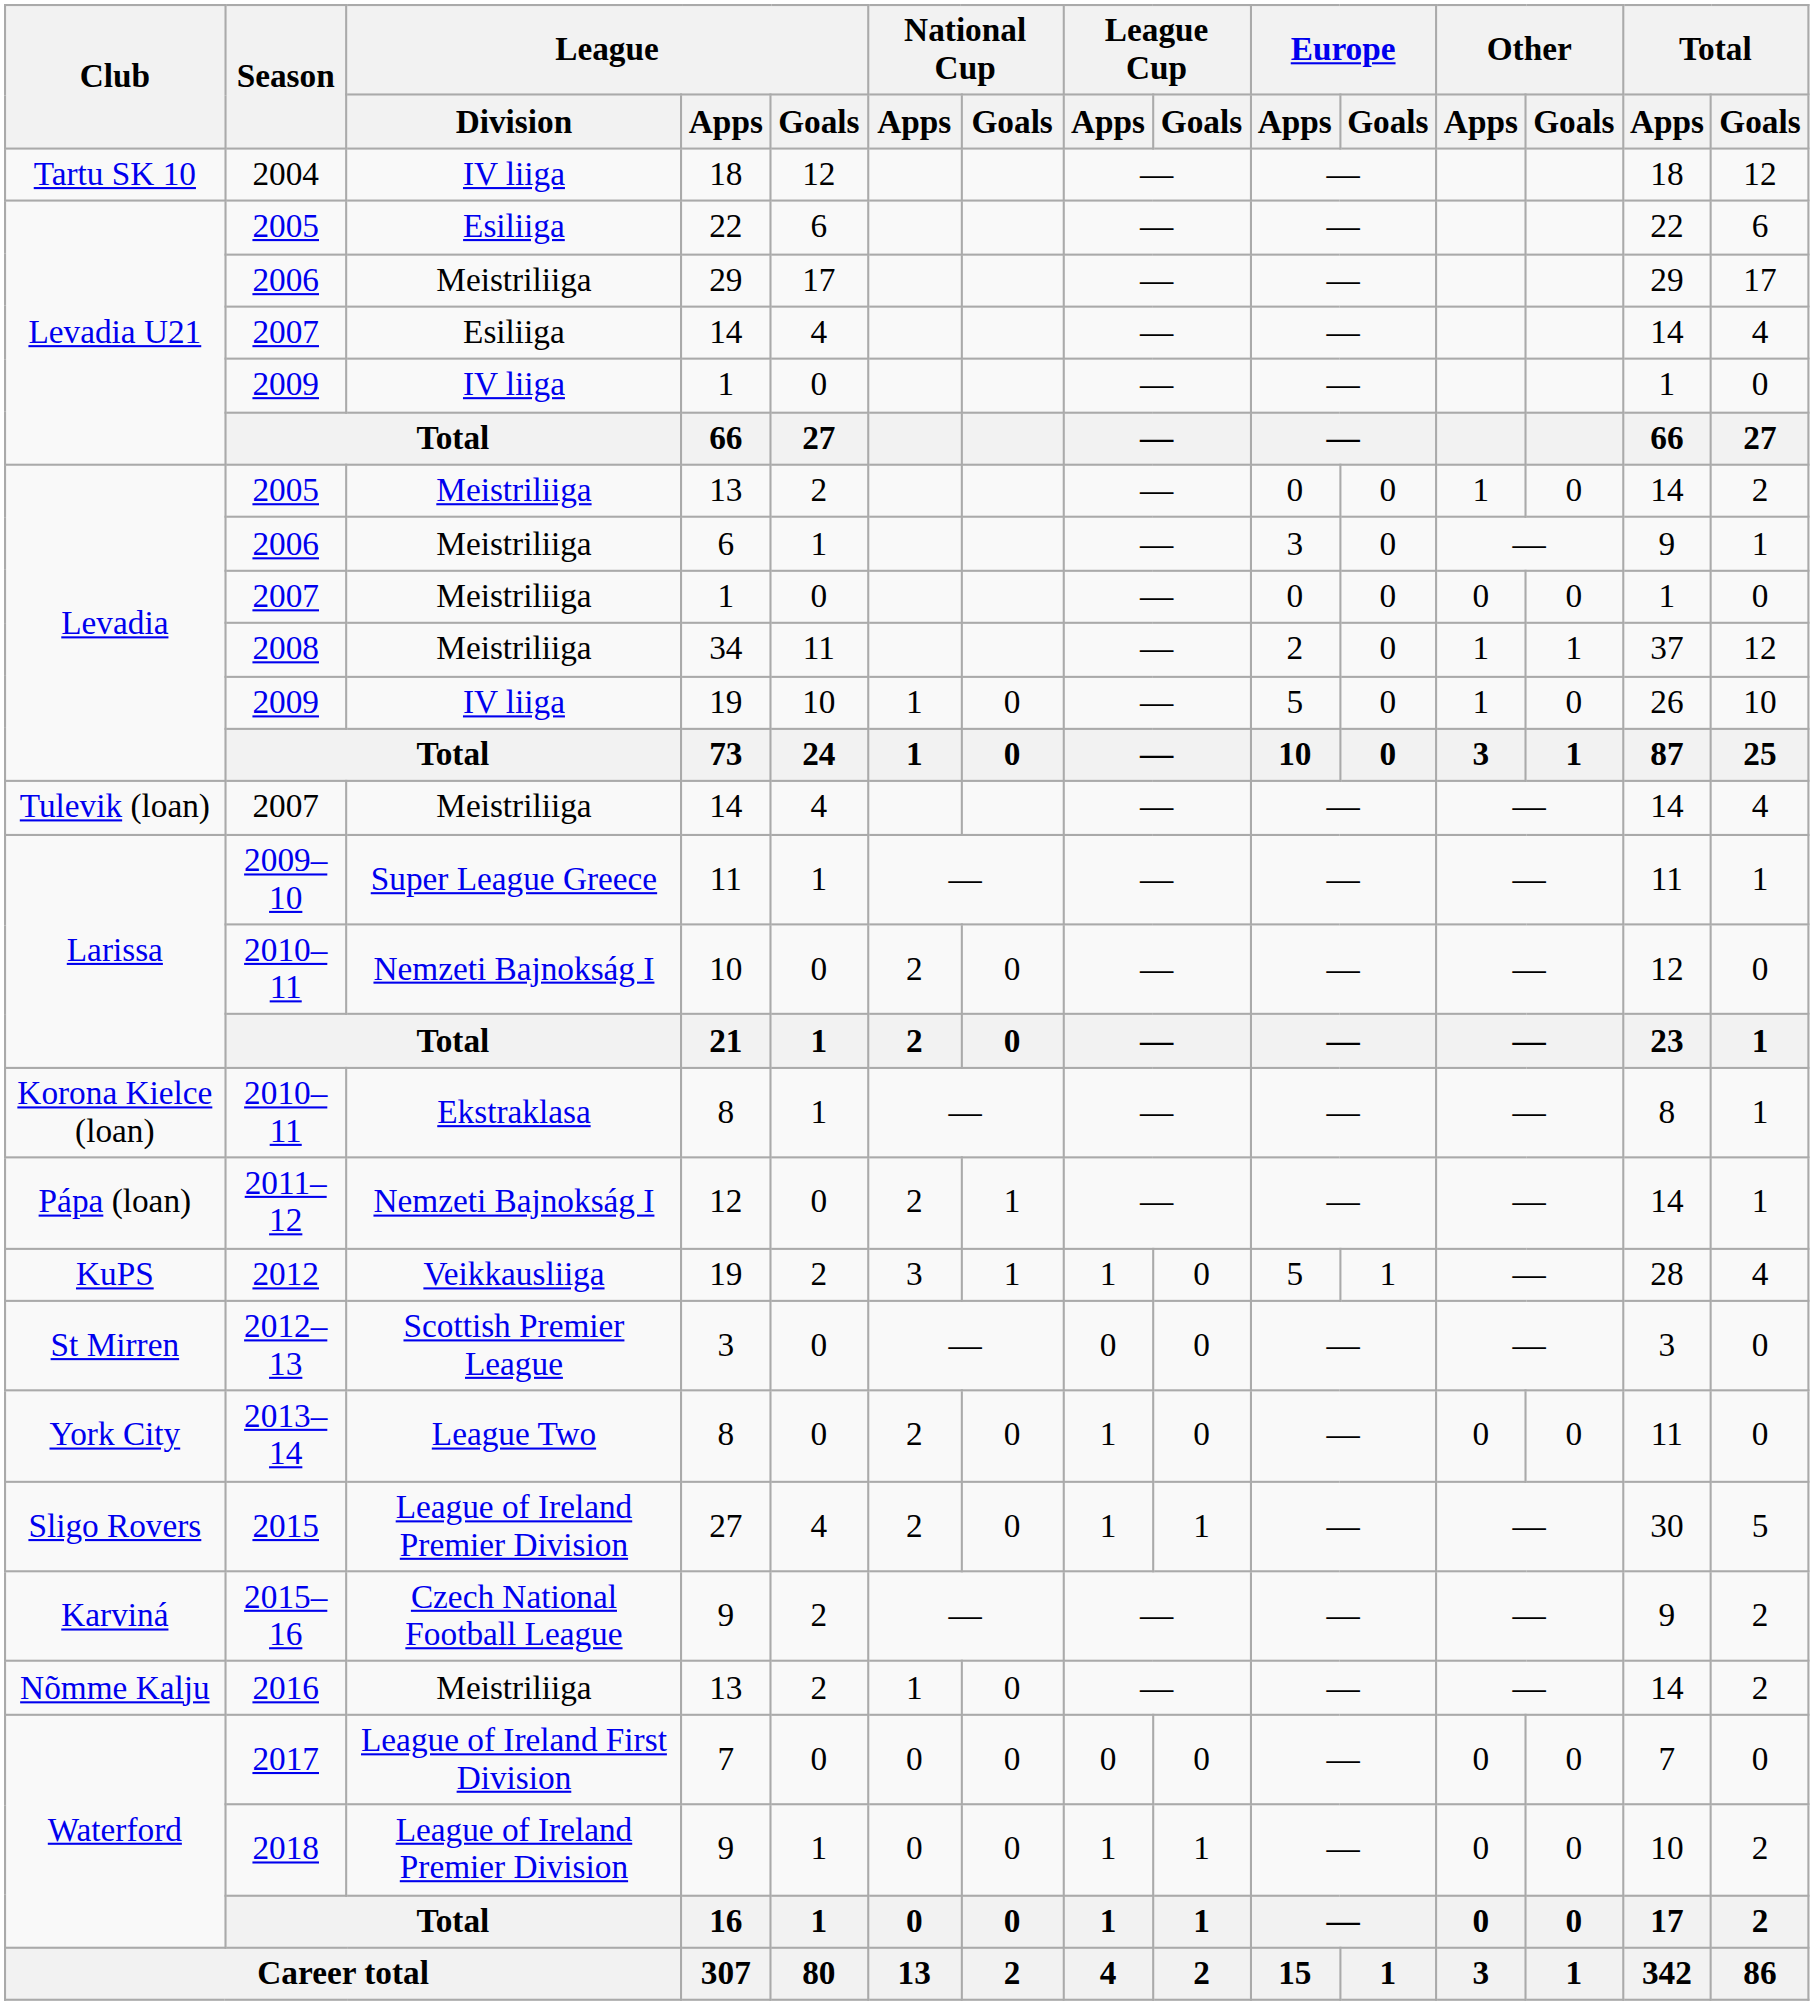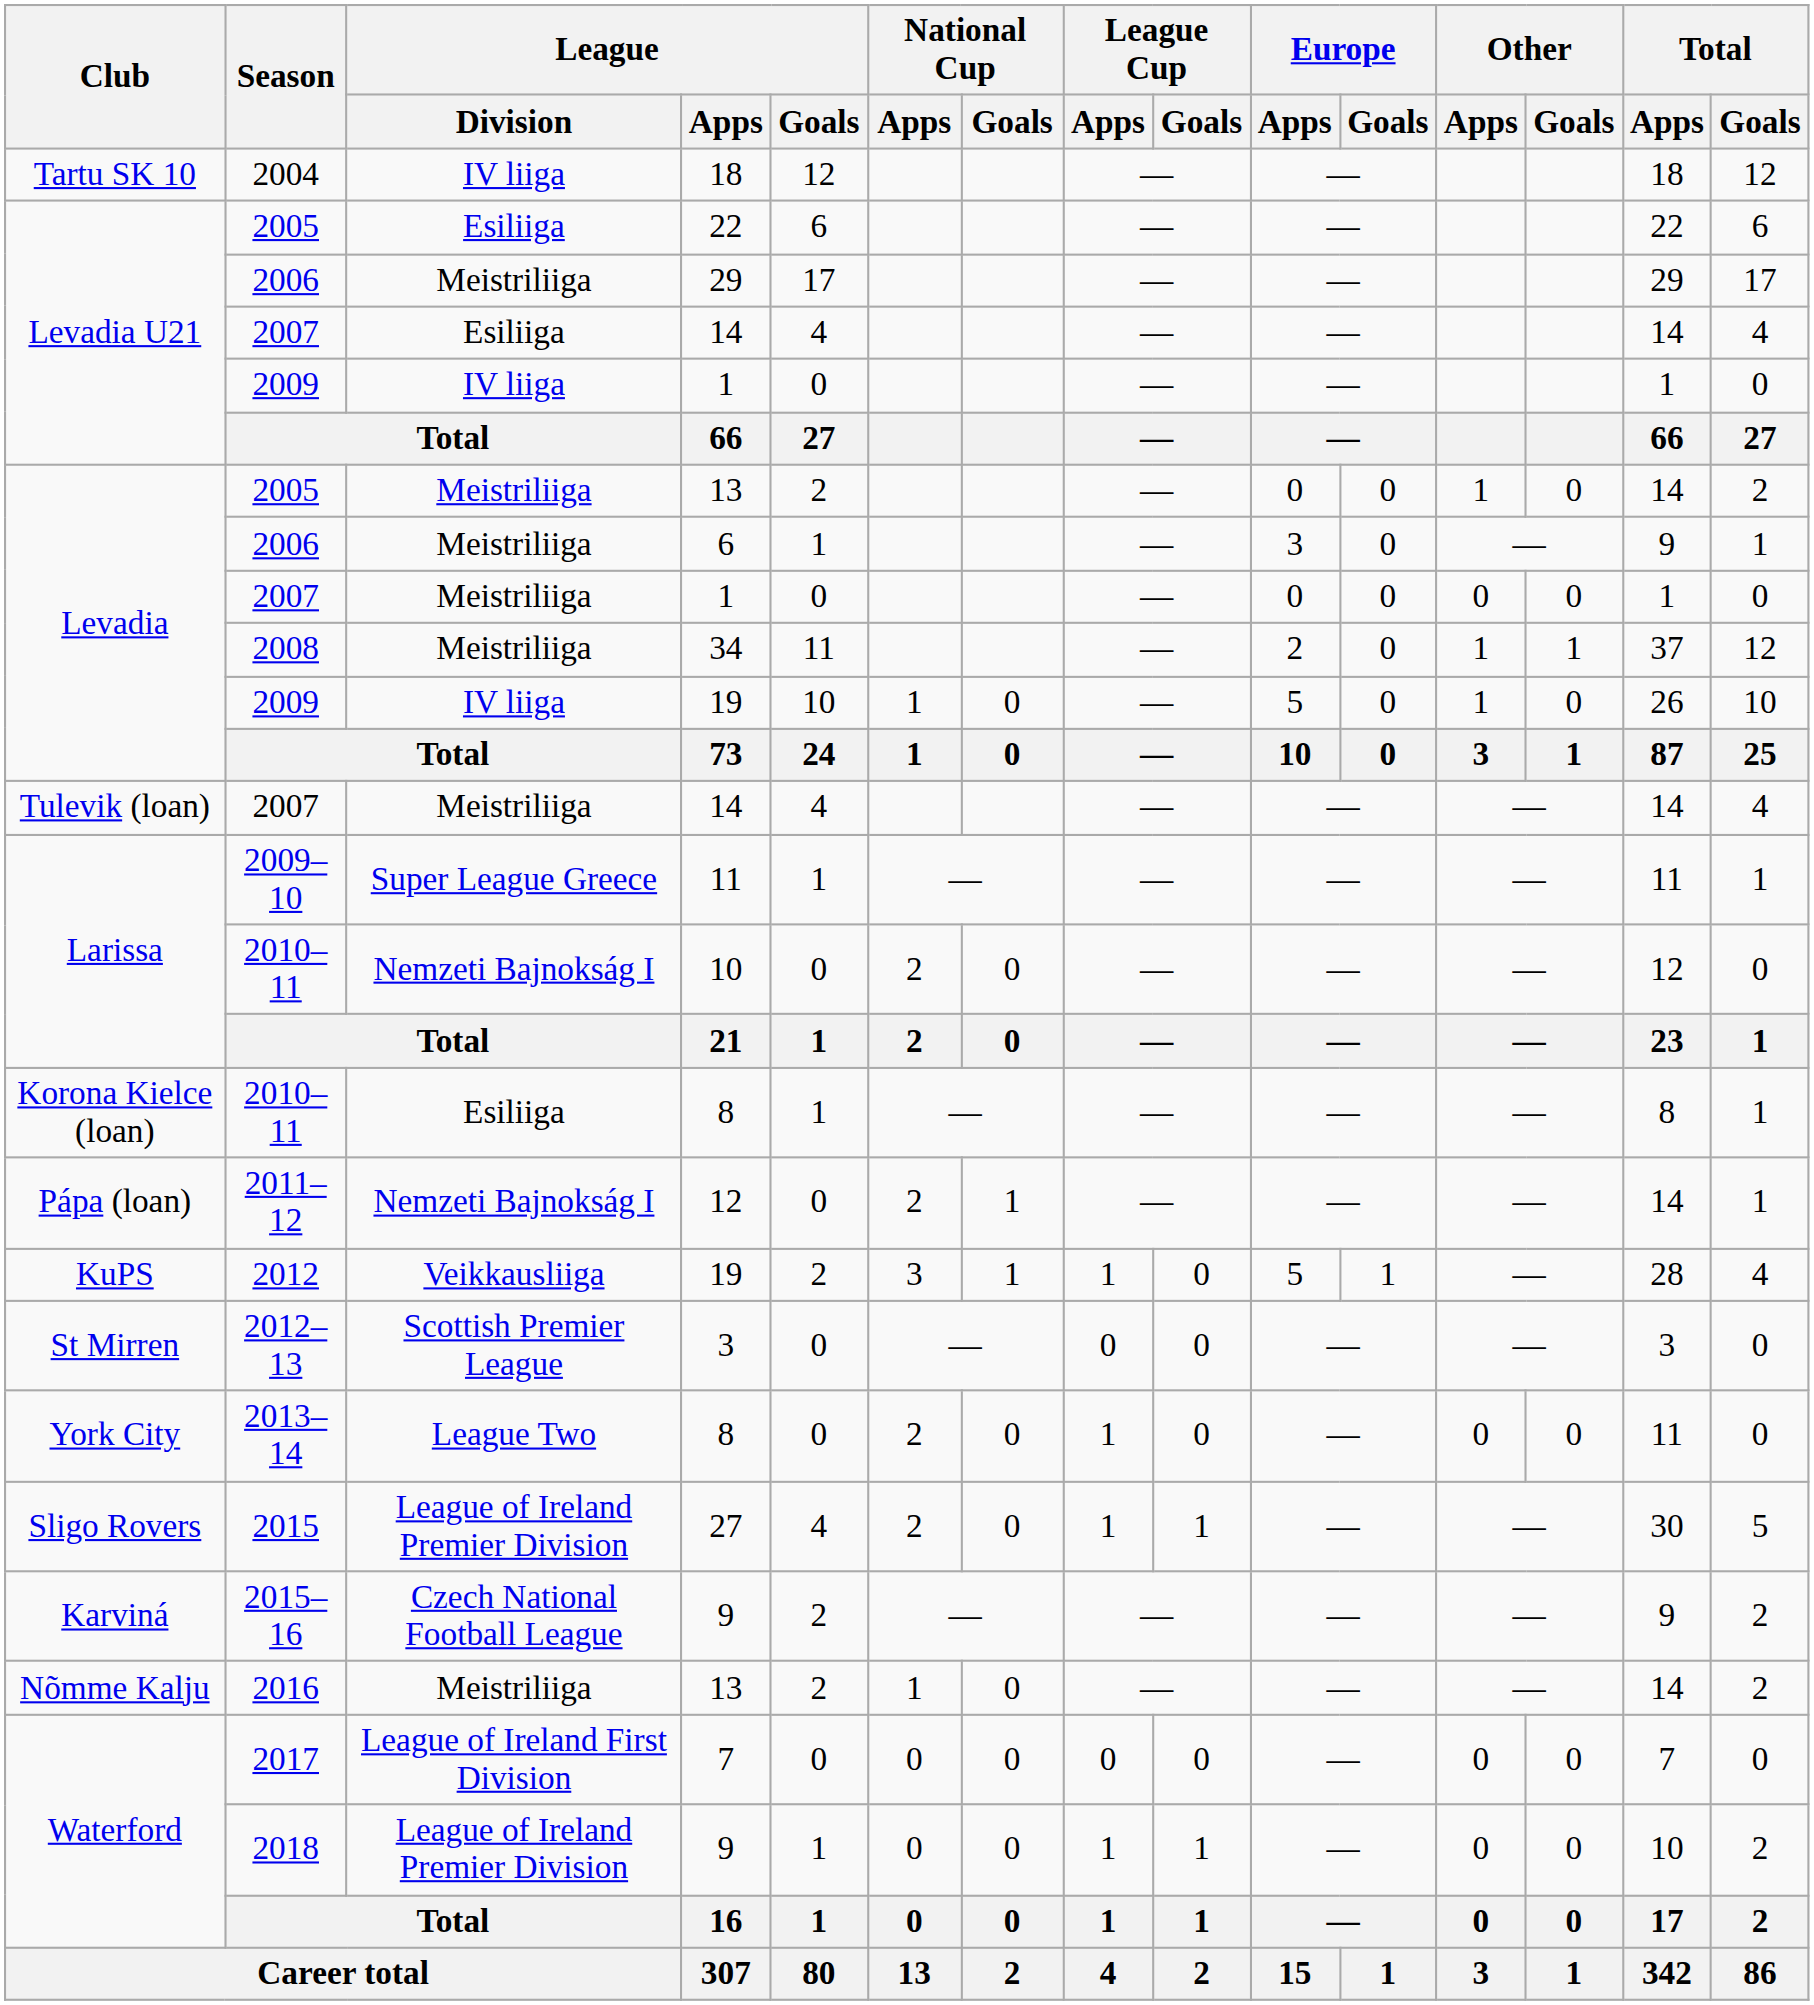Korona Kielce (loan) / 2010–11 | League / Division: Ekstraklasa -> Esiliiga
